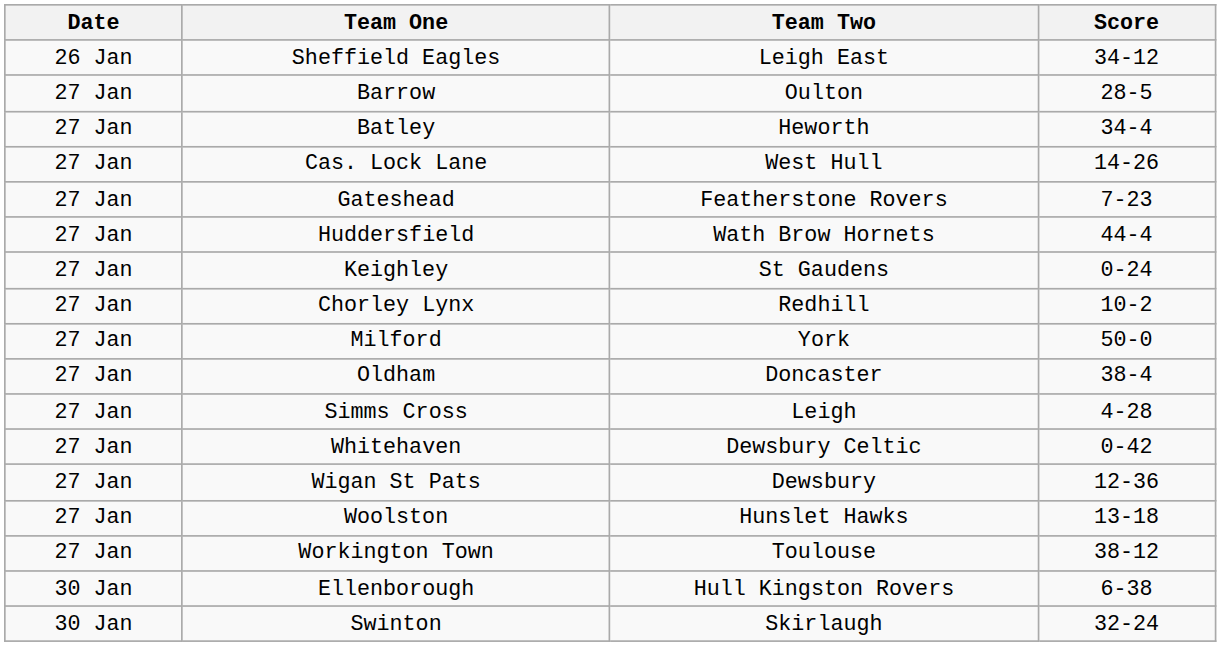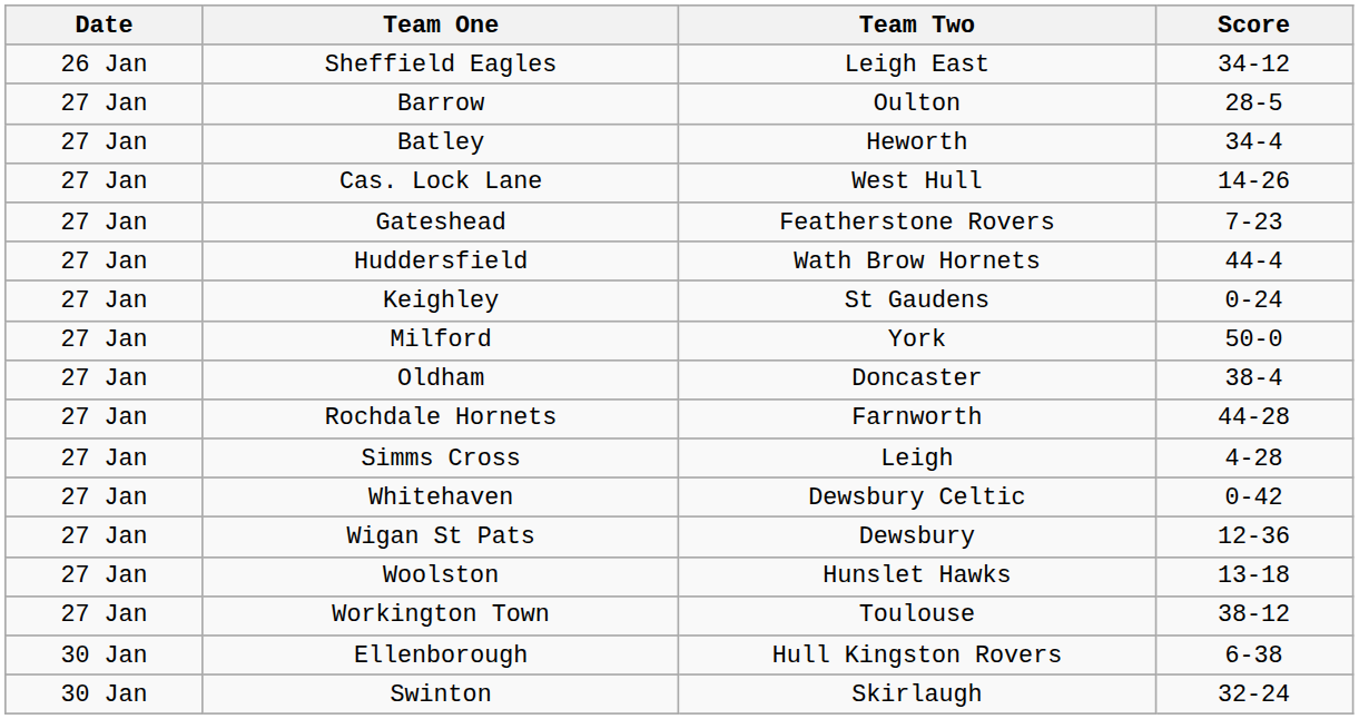- row: 27 Jan | Chorley Lynx | Redhill | 10-2
+ row: 27 Jan | Rochdale Hornets | Farnworth | 44-28
